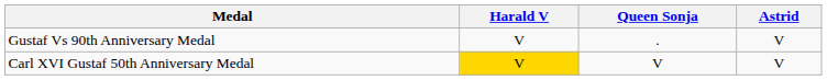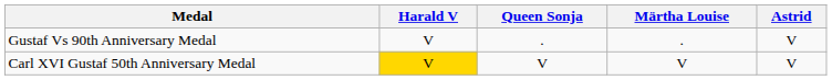+ column: Märtha Louise | . | V
